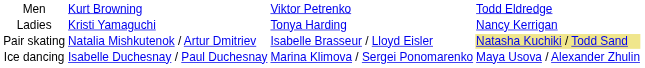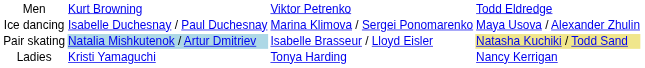rows swapped: Ladies <-> Ice dancing
Pair skating | column 2: no background -> lightblue background
